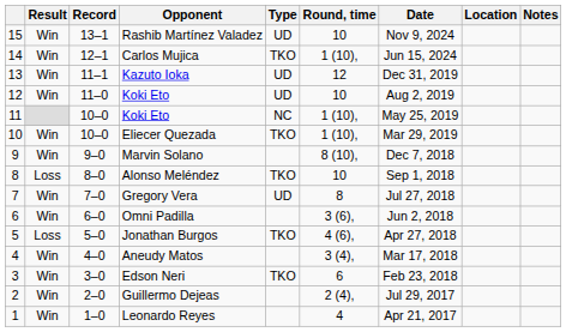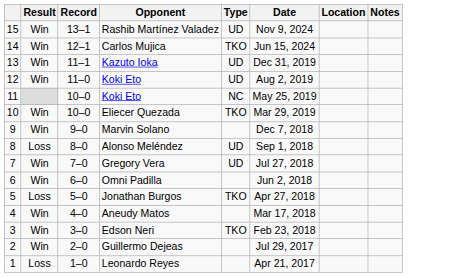- column: Round, time | 10 | 1 (10), | 12 | 10 | 1 (10), | 1 (10), | 8 (10), | 10 | 8 | 3 (6), | 4 (6), | 3 (4), | 6 | 2 (4), | 4
Alonso Meléndez | Type: TKO -> UD
Leonardo Reyes | Result: Win -> Loss
